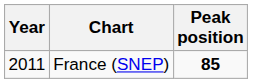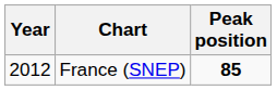France (SNEP) | Year: 2011 -> 2012
